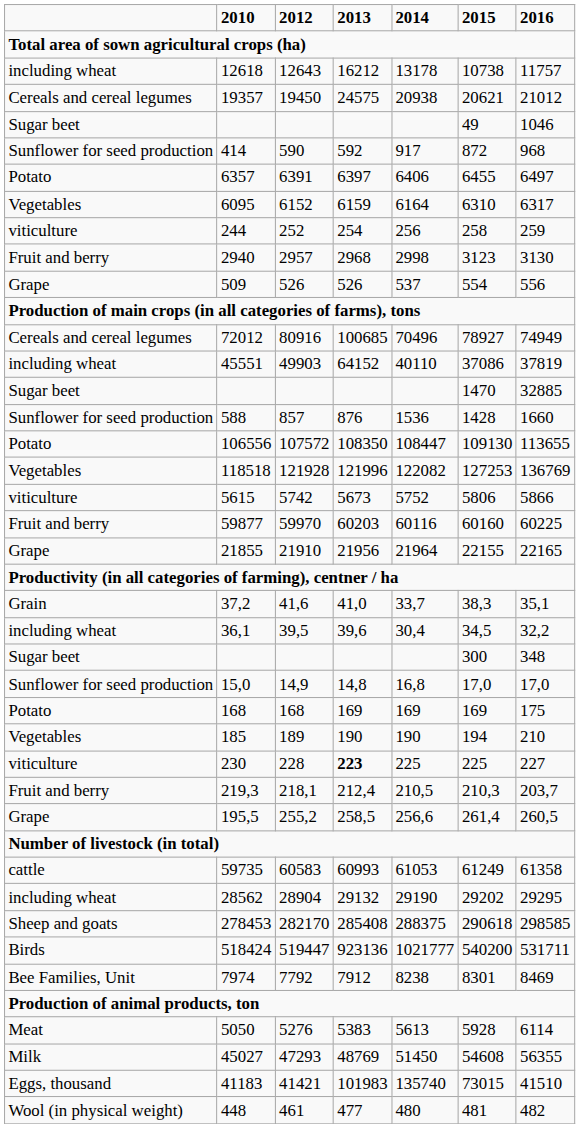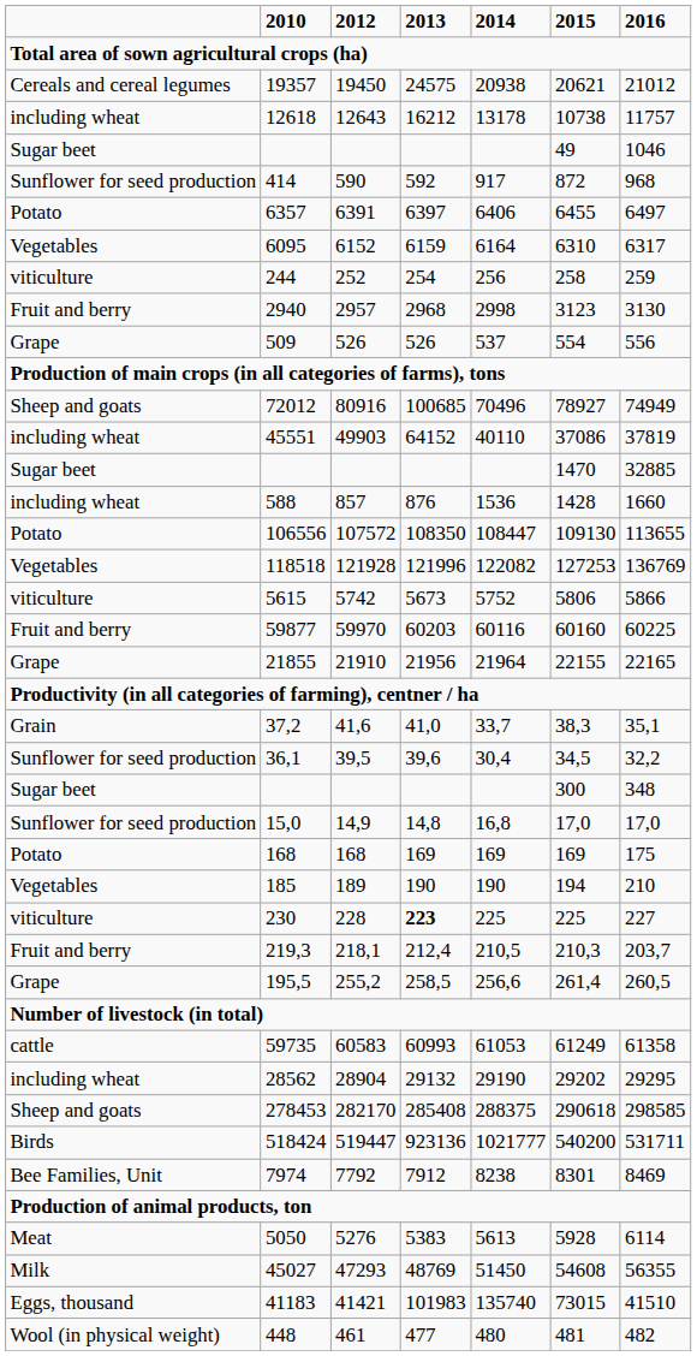rows swapped: 19357 <-> 12618
72012 | column 1: Cereals and cereal legumes -> Sheep and goats
588 | column 1: Sunflower for seed production -> including wheat
36,1 | column 1: including wheat -> Sunflower for seed production
